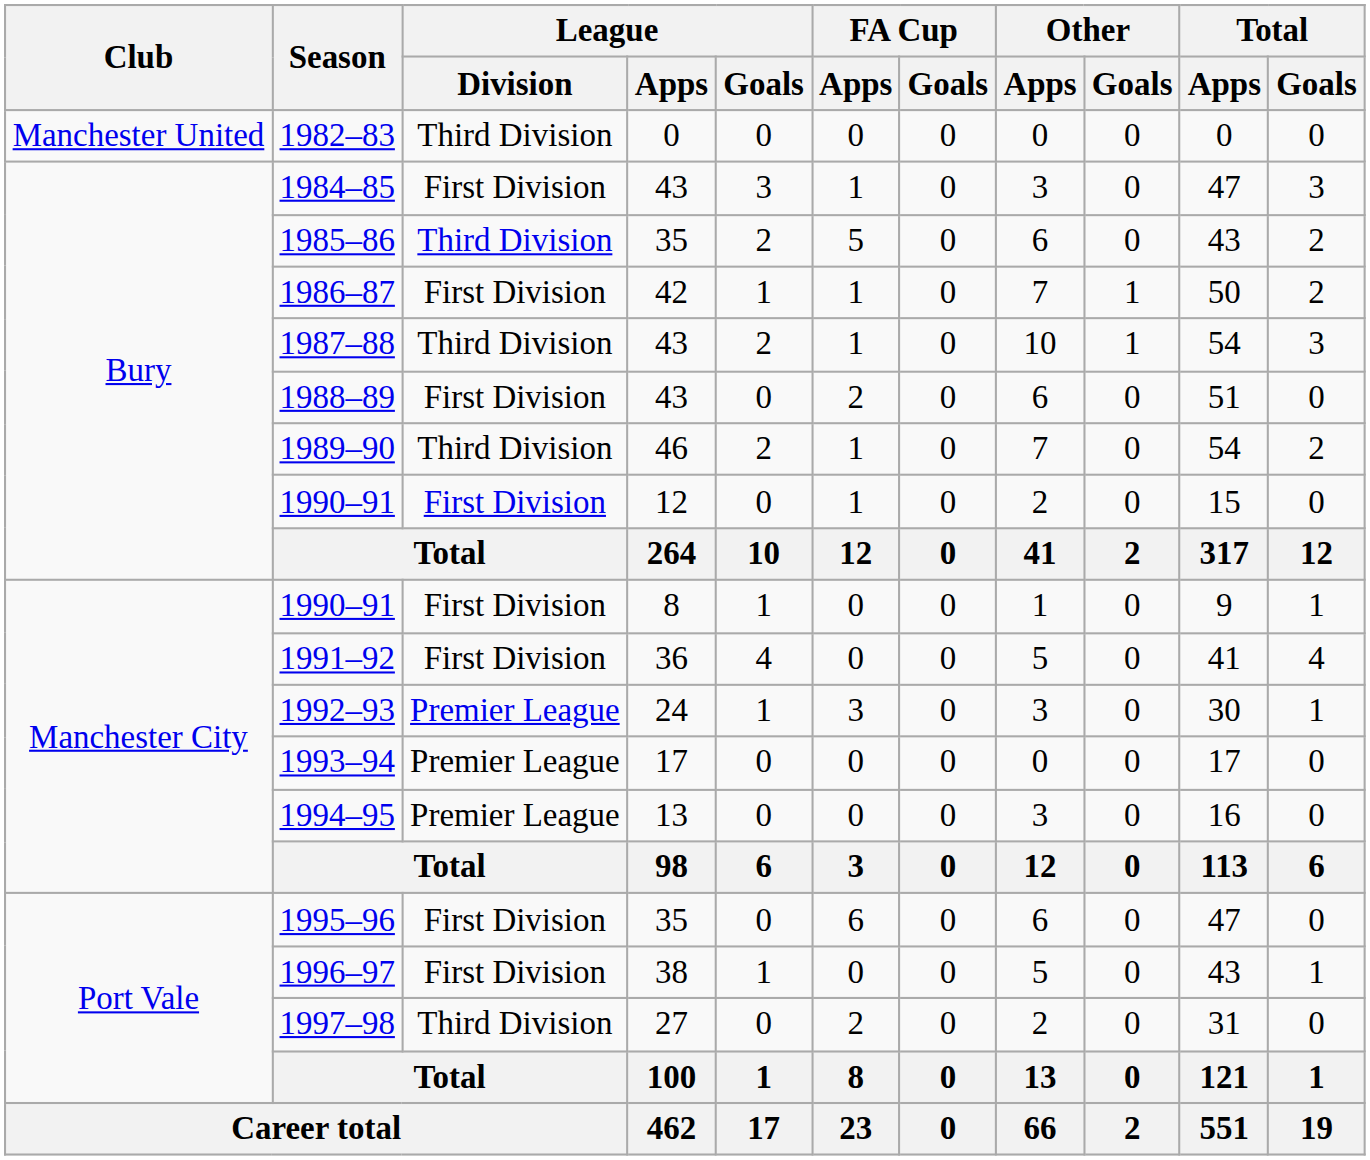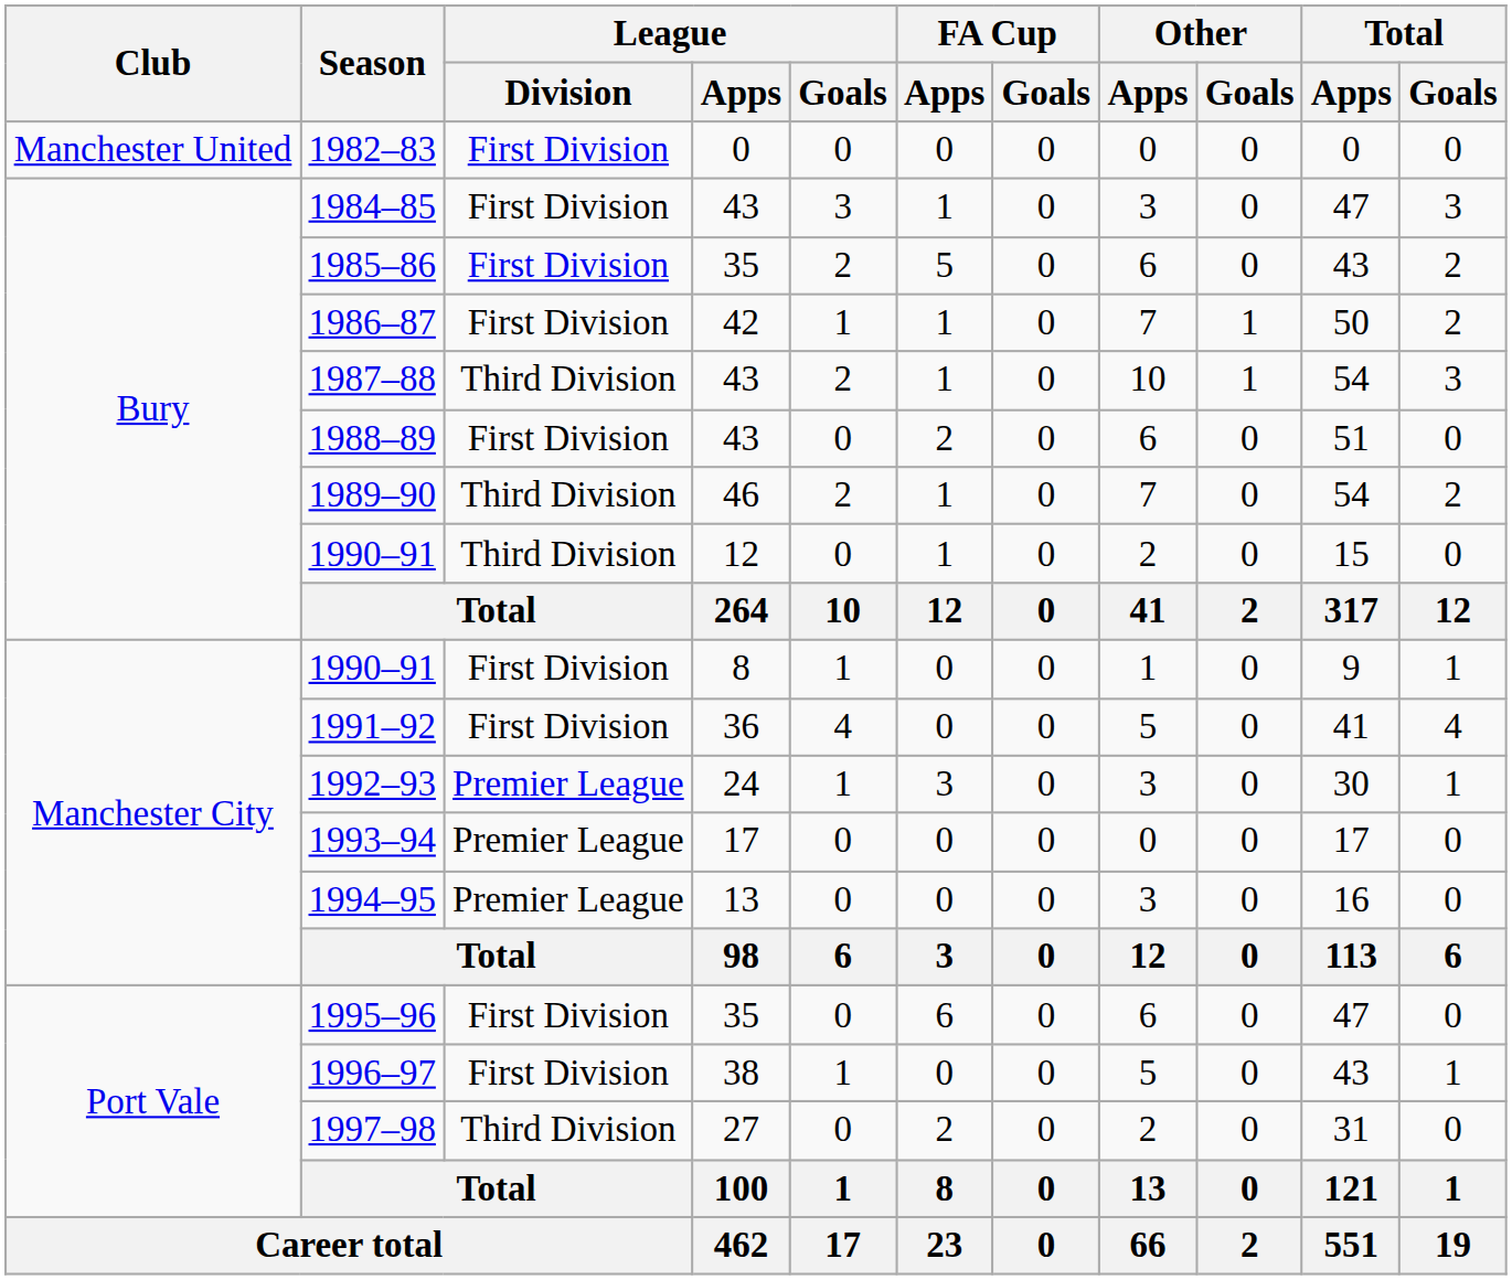1982–83 | League / Division: Third Division -> First Division
1985–86 | League / Division: Third Division -> First Division
1990–91 / 12 | League / Division: First Division -> Third Division
